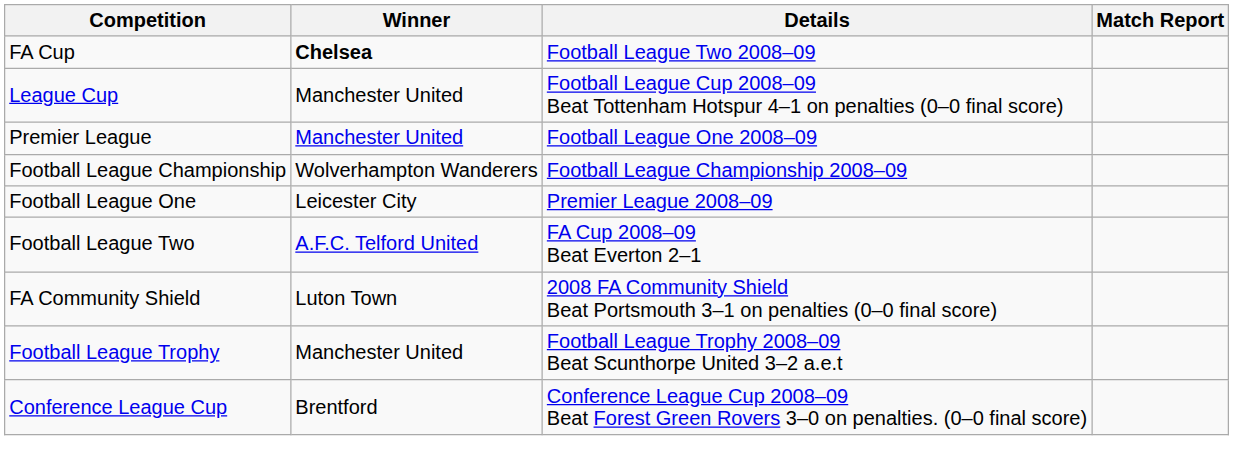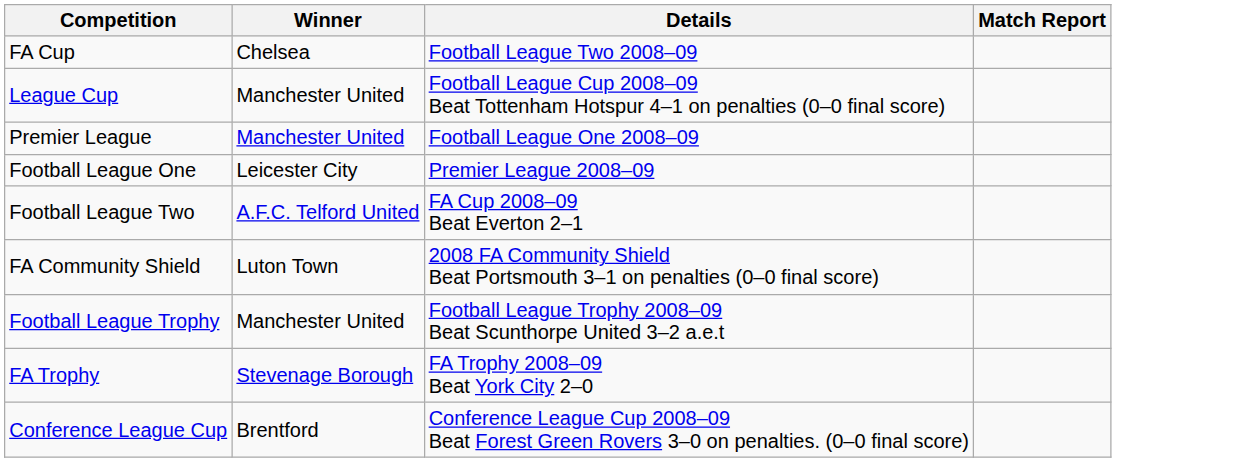FA Cup | Winner: bold -> normal
- row: Football League Championship | Wolverhampton Wanderers | Football League Championship 2008–09
+ row: FA Trophy | Stevenage Borough | FA Trophy 2008–09 Beat York City 2–0
